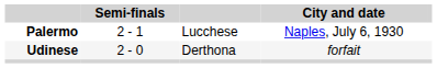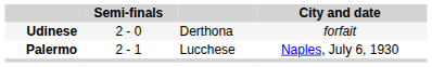rows swapped: Palermo <-> Udinese
